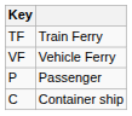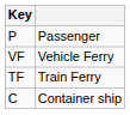rows swapped: P <-> TF
